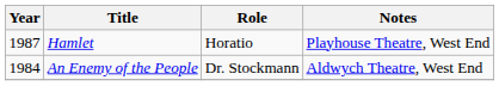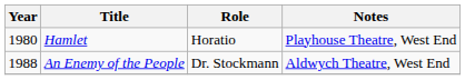Hamlet | Year: 1987 -> 1980
An Enemy of the People | Year: 1984 -> 1988
